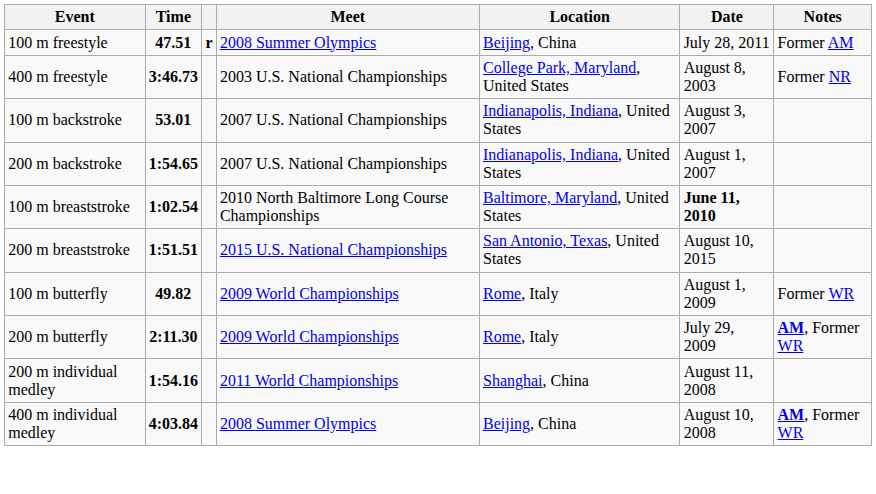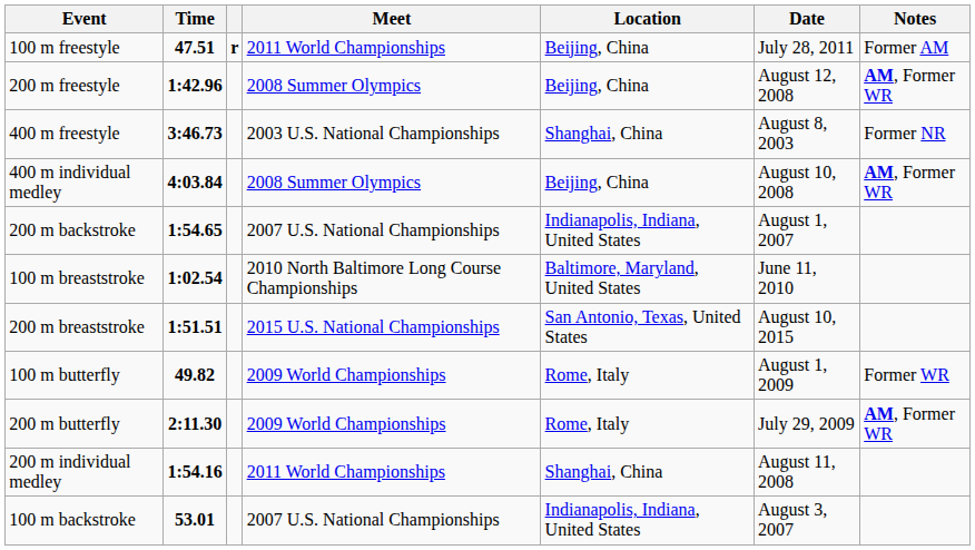100 m freestyle | Meet: 2008 Summer Olympics -> 2011 World Championships
+ row: 200 m freestyle | 1:42.96 | 2008 Summer Olympics | Beijing, China | August 12, 2008 | AM, Former WR
400 m freestyle | Location: College Park, Maryland, United States -> Shanghai, China
rows swapped: 100 m backstroke <-> 400 m individual medley
100 m breaststroke | Date: bold -> normal
